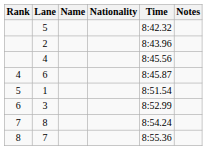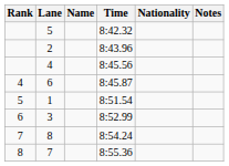columns swapped: Nationality <-> Time
